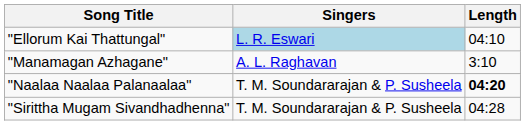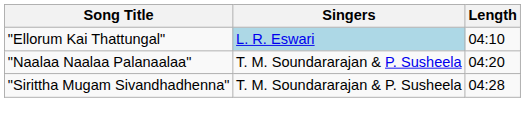- row: "Manamagan Azhagane" | A. L. Raghavan | 3:10
"Naalaa Naalaa Palanaalaa" | Length: bold -> normal
